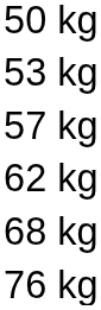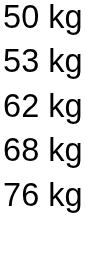- row: 57 kg
